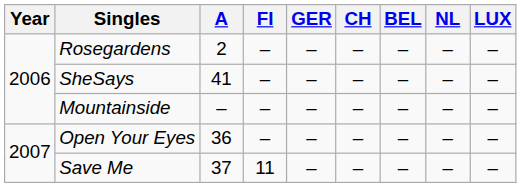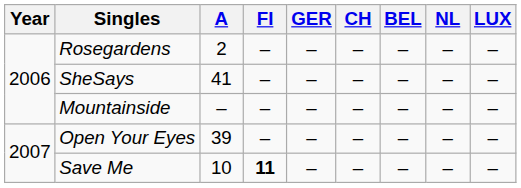Open Your Eyes | A: 36 -> 39
Save Me | A: 37 -> 10
Save Me | FI: normal -> bold
